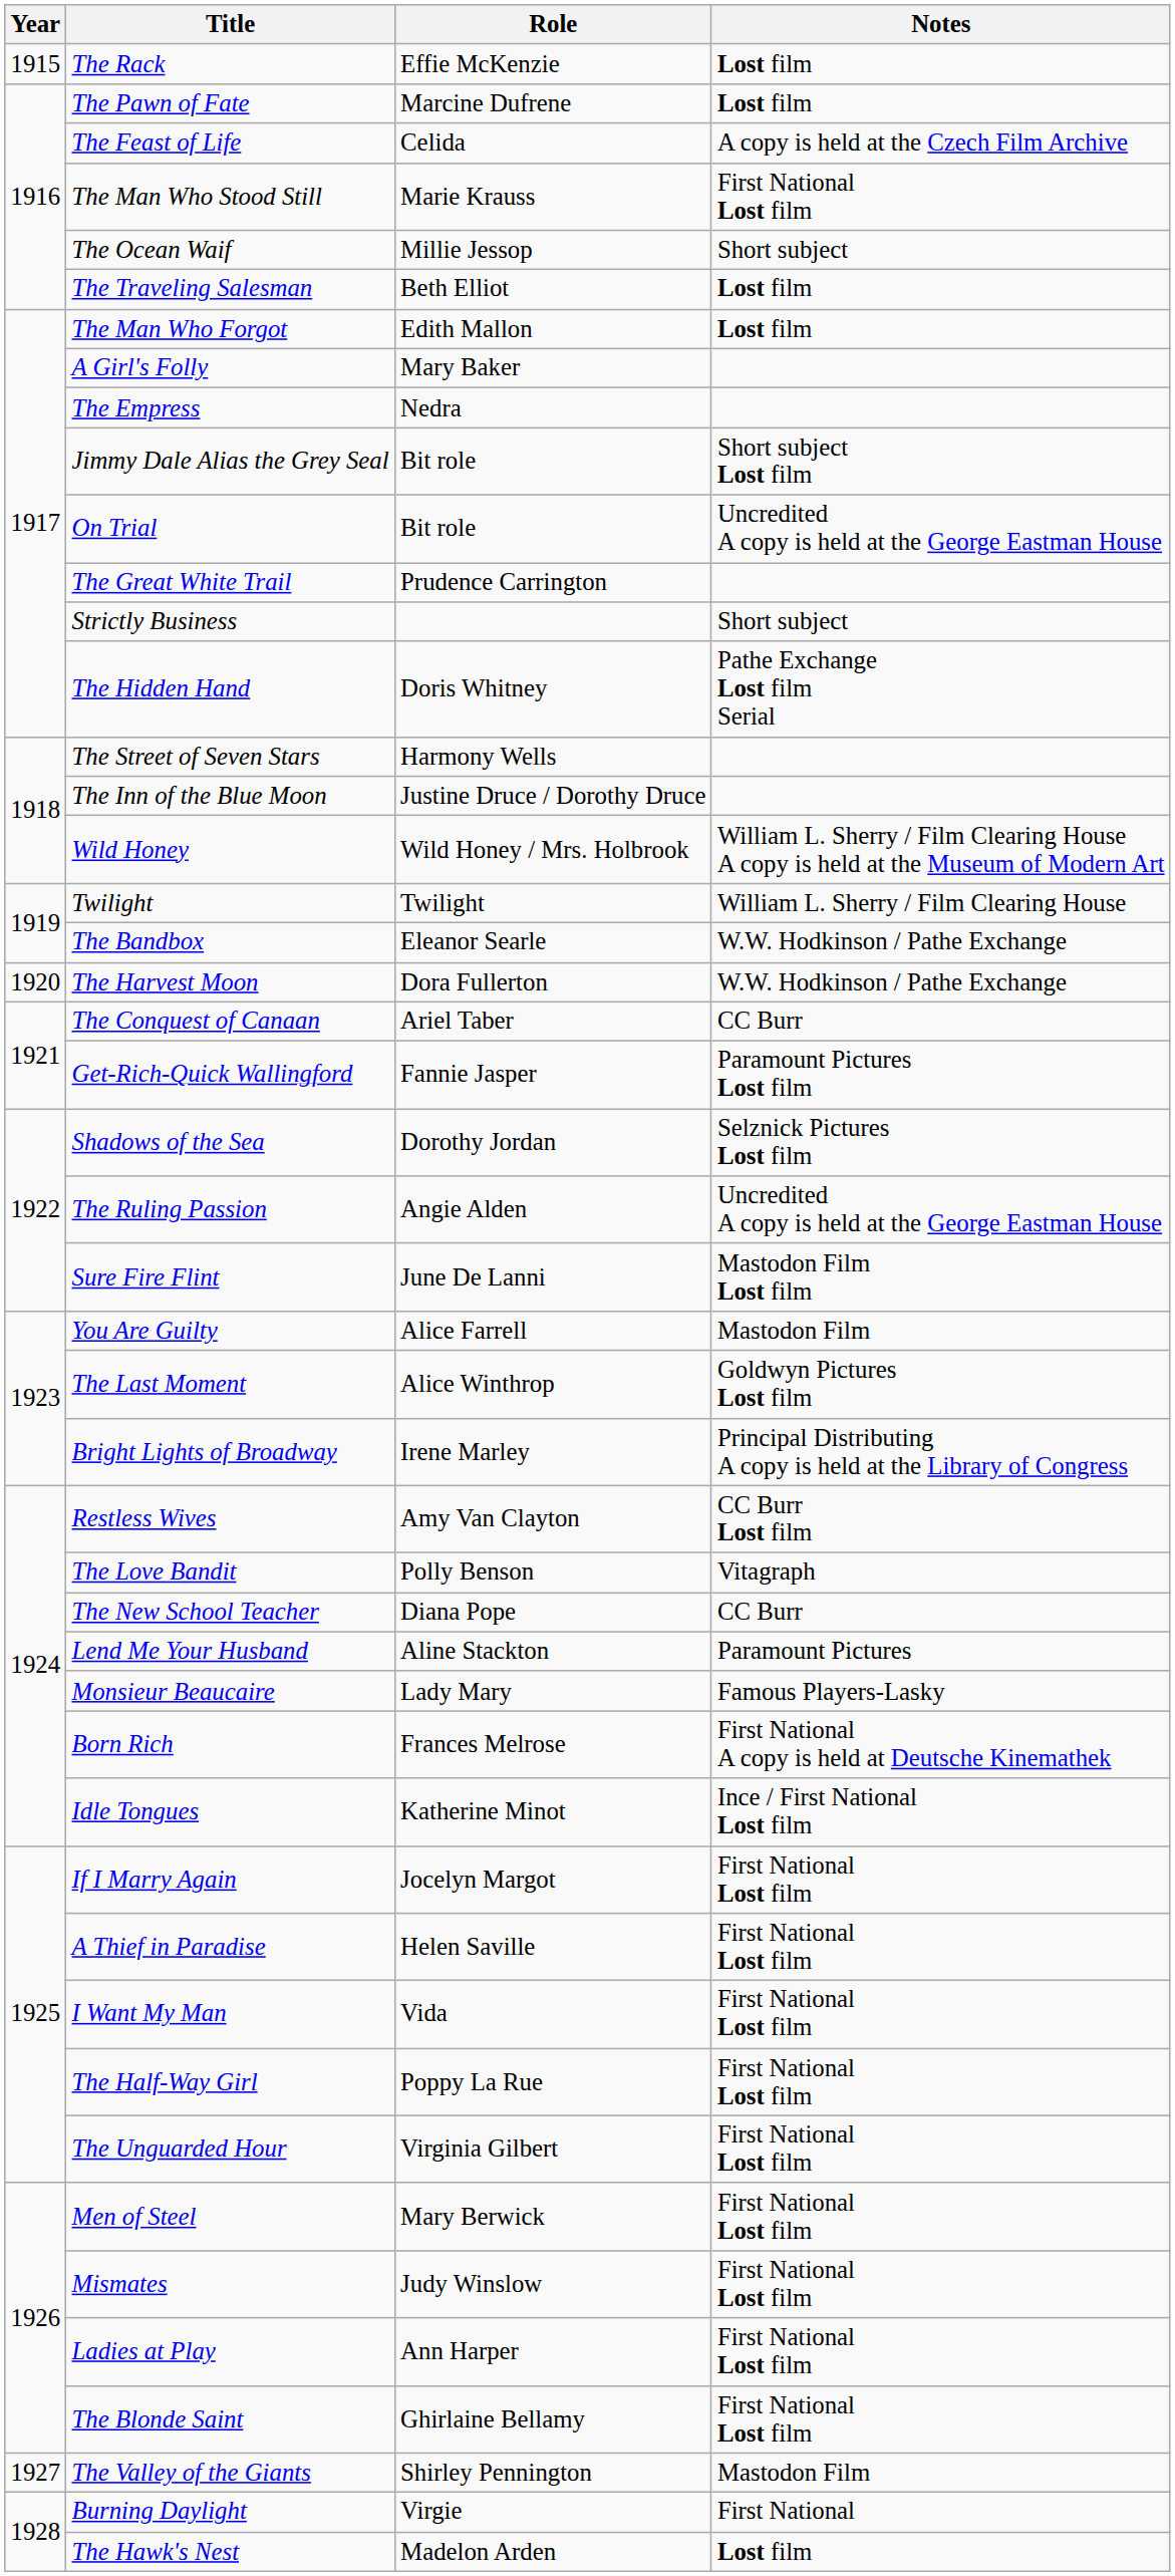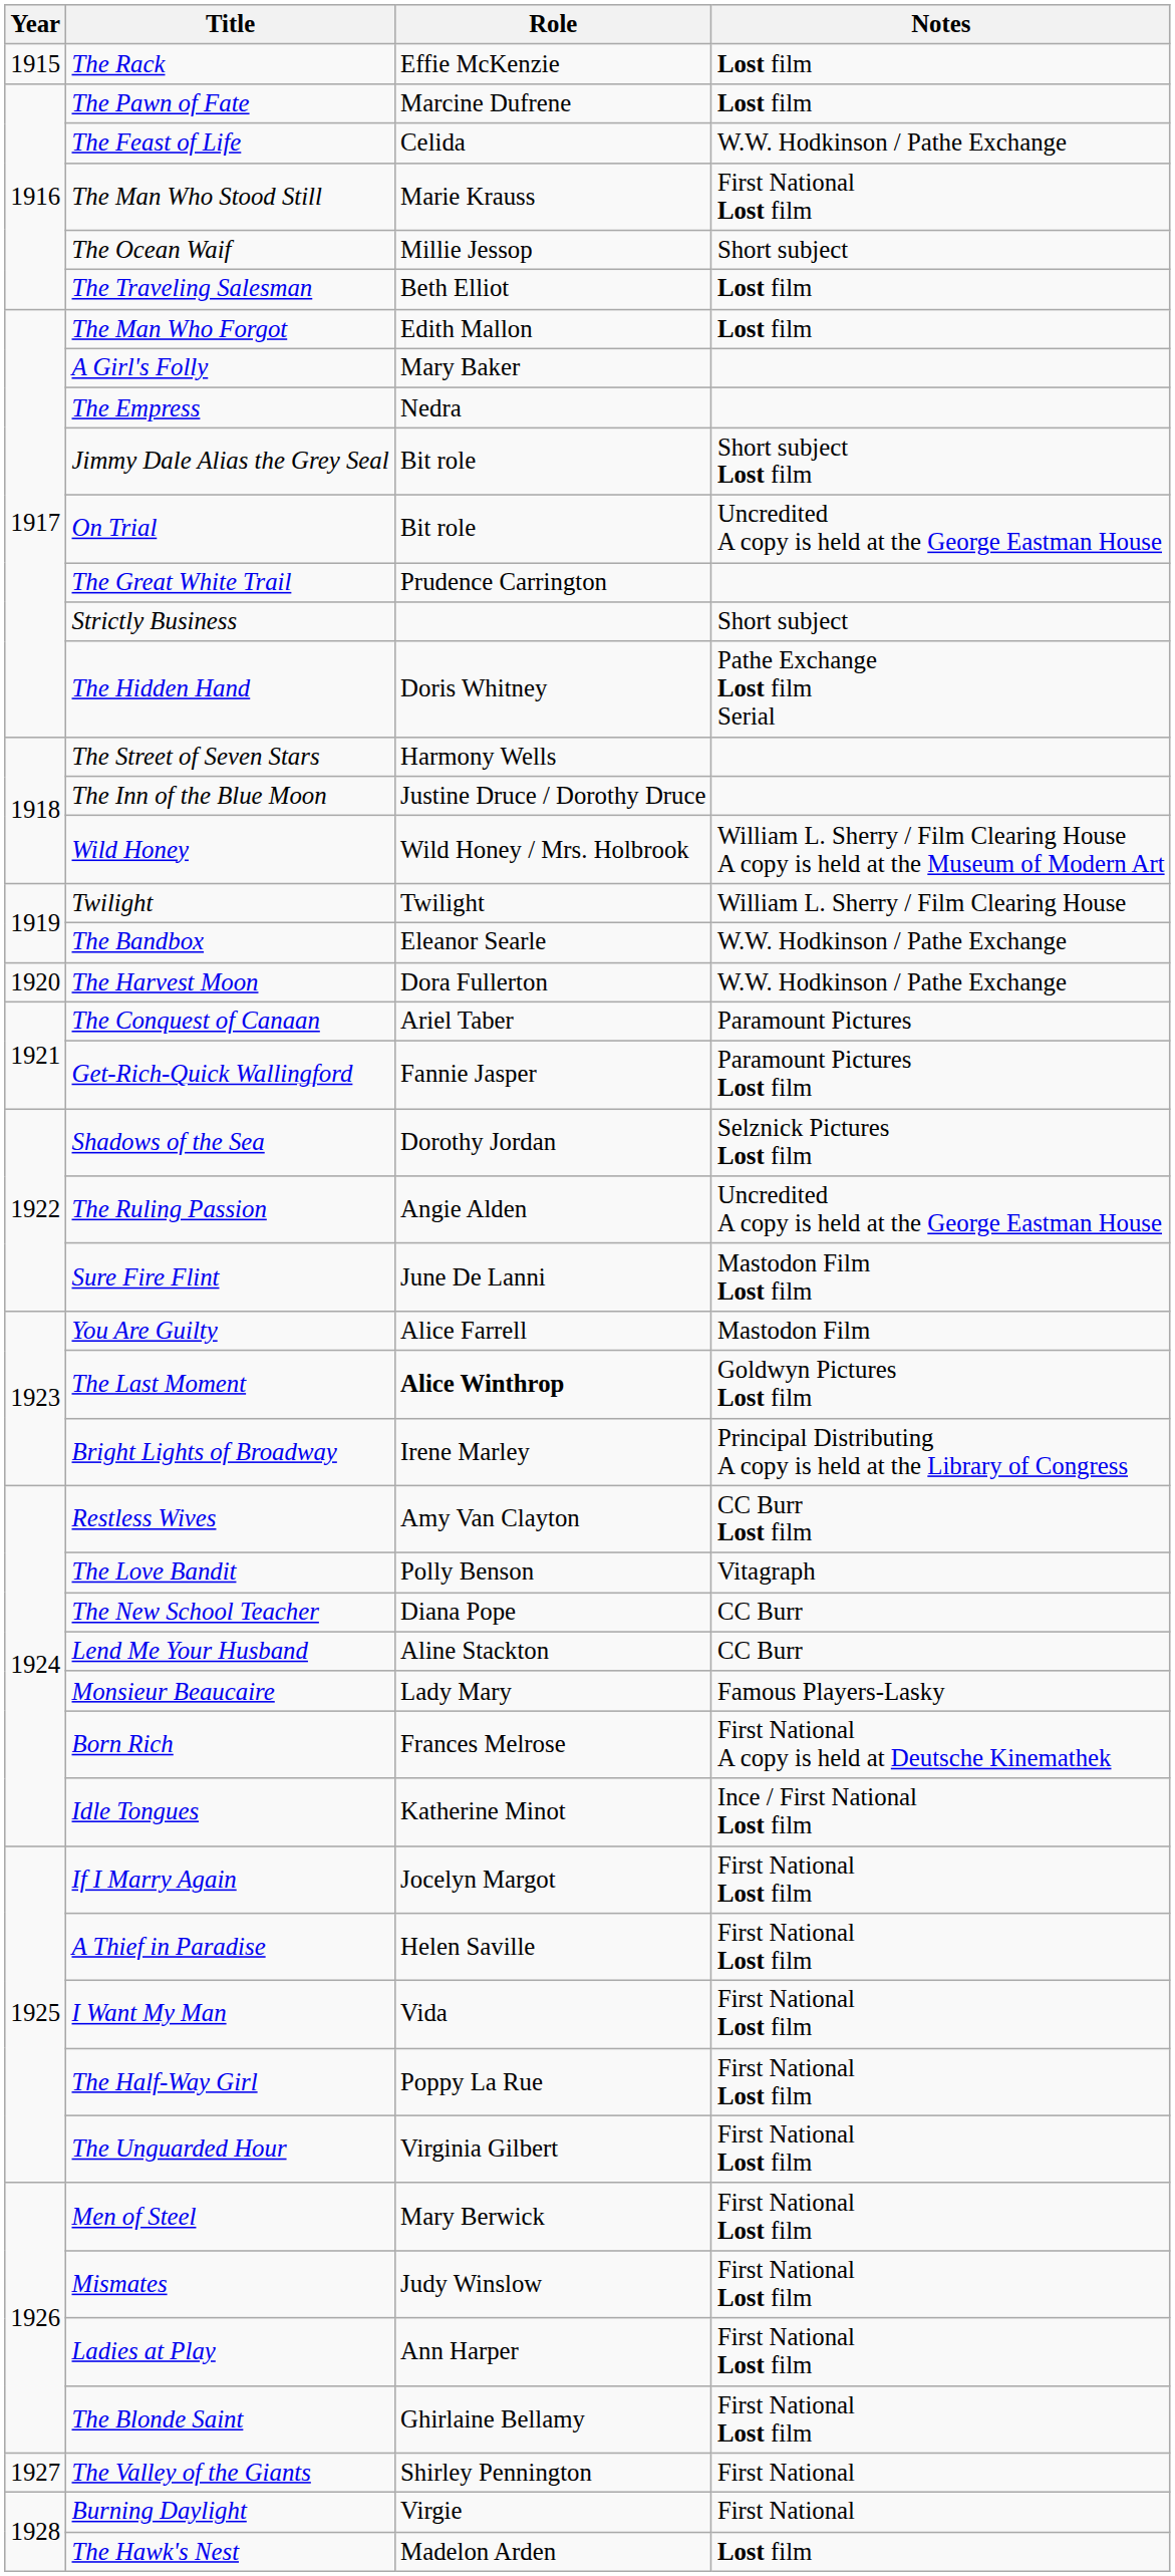The Feast of Life | Notes: A copy is held at the Czech Film Archive -> W.W. Hodkinson / Pathe Exchange
The Conquest of Canaan | Notes: CC Burr -> Paramount Pictures
The Last Moment | Role: normal -> bold
Lend Me Your Husband | Notes: Paramount Pictures -> CC Burr
The Valley of the Giants | Notes: Mastodon Film -> First National
